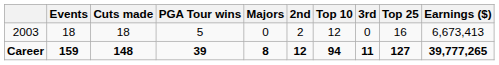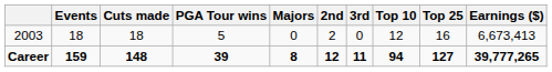columns swapped: 3rd <-> Top 10
